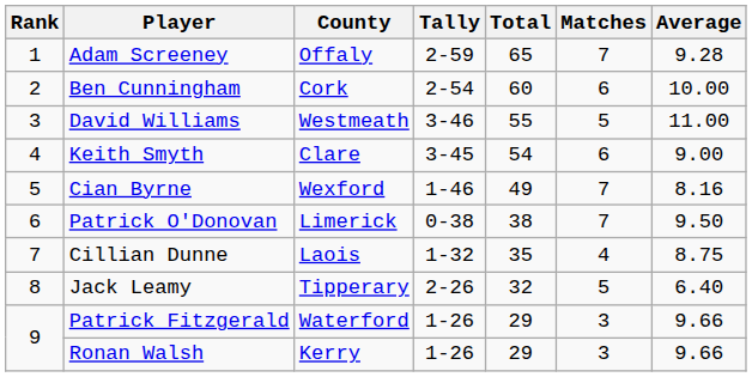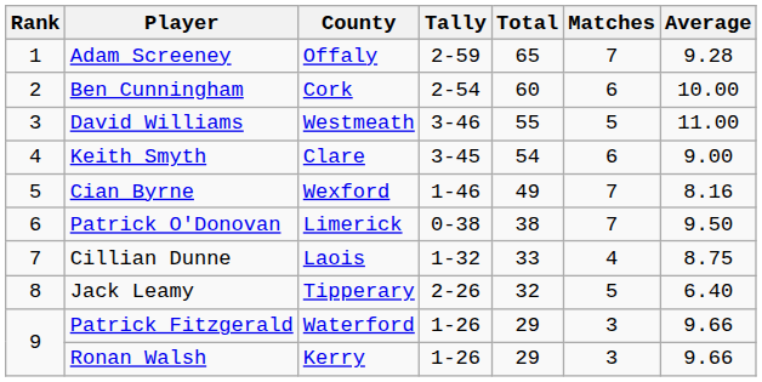Cillian Dunne | Total: 35 -> 33
